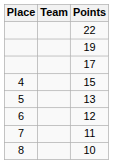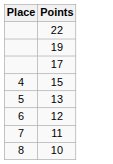- column: Team
